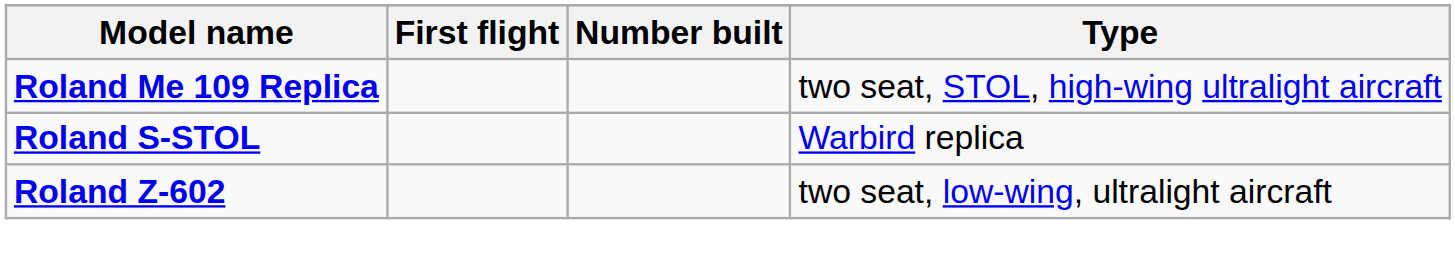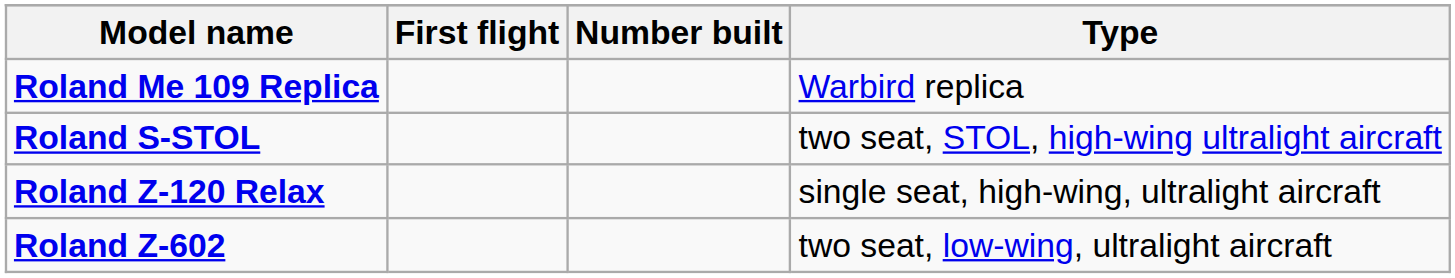Roland Me 109 Replica | Type: two seat, STOL, high-wing ultralight aircraft -> Warbird replica
Roland S-STOL | Type: Warbird replica -> two seat, STOL, high-wing ultralight aircraft
+ row: Roland Z-120 Relax | single seat, high-wing, ultralight aircraft
